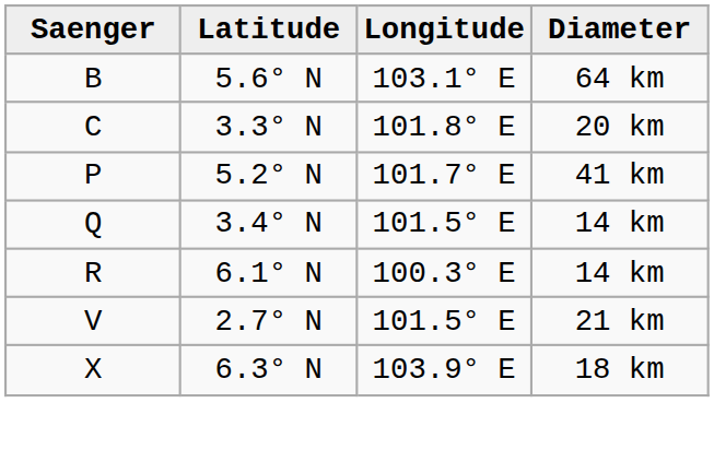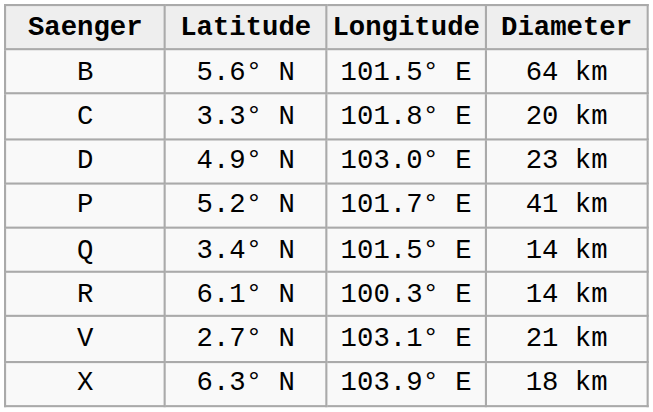B | Longitude: 103.1° E -> 101.5° E
+ row: D | 4.9° N | 103.0° E | 23 km
V | Longitude: 101.5° E -> 103.1° E
